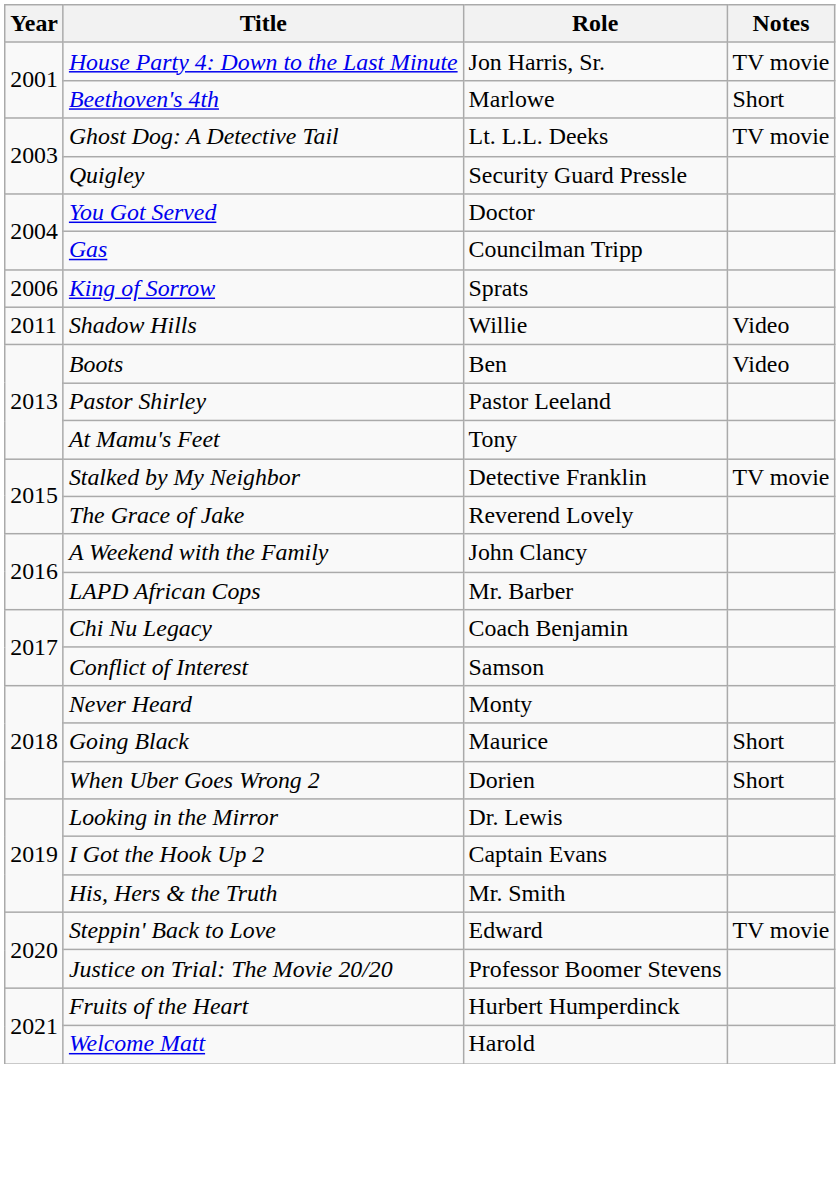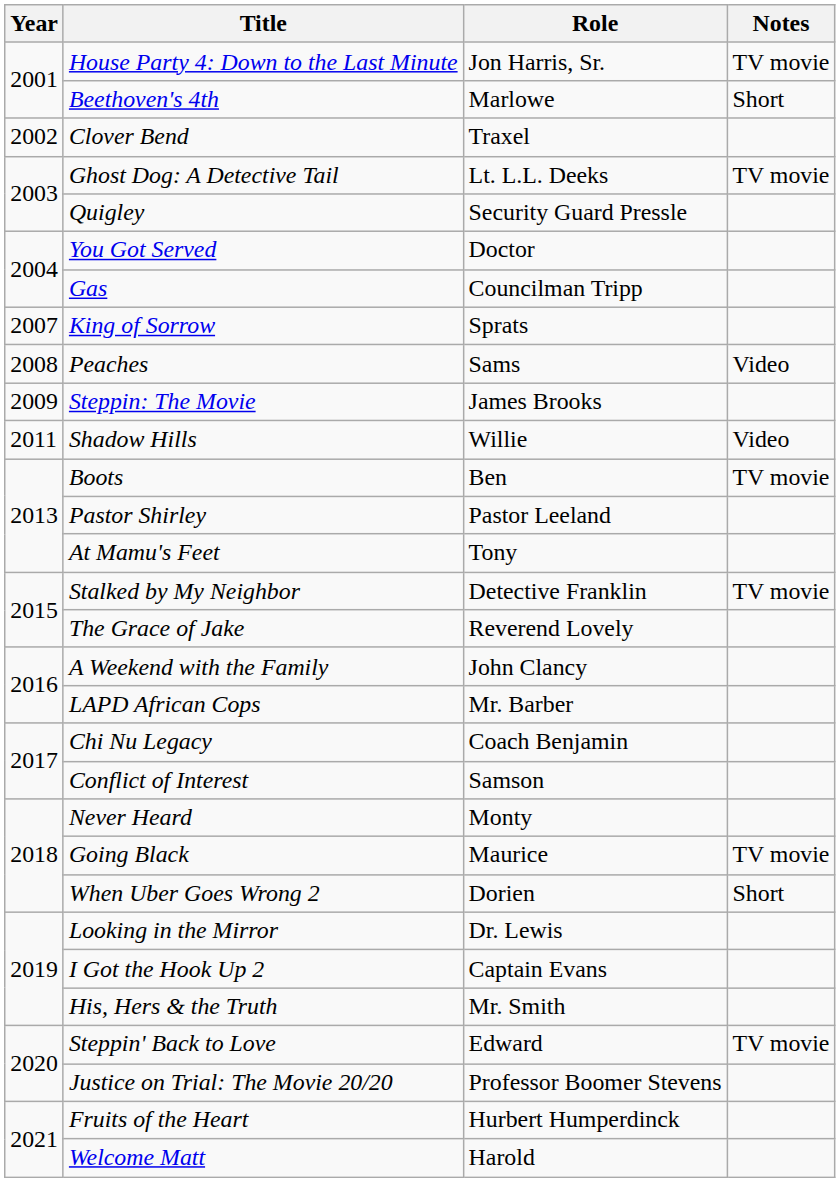+ row: 2002 | Clover Bend | Traxel
King of Sorrow | Year: 2006 -> 2007
+ row: 2008 | Peaches | Sams | Video
+ row: 2009 | Steppin: The Movie | James Brooks
Boots | Notes: Video -> TV movie
Going Black | Notes: Short -> TV movie
